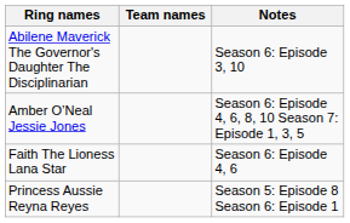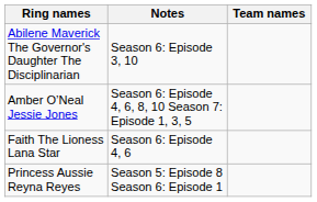columns swapped: Team names <-> Notes
